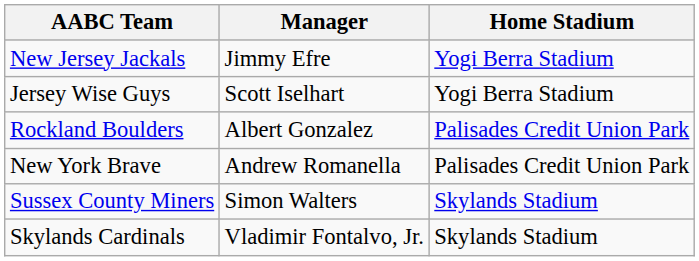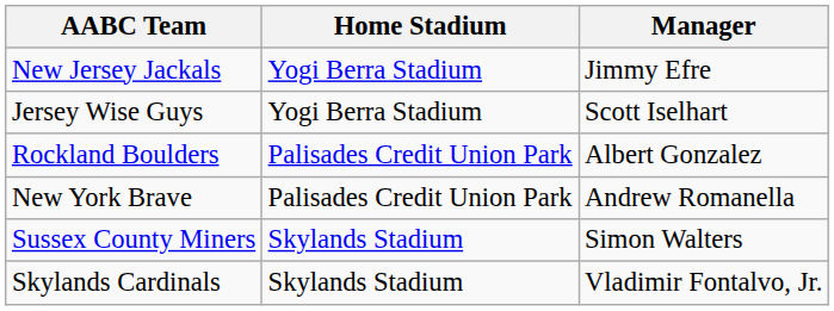columns swapped: Manager <-> Home Stadium
